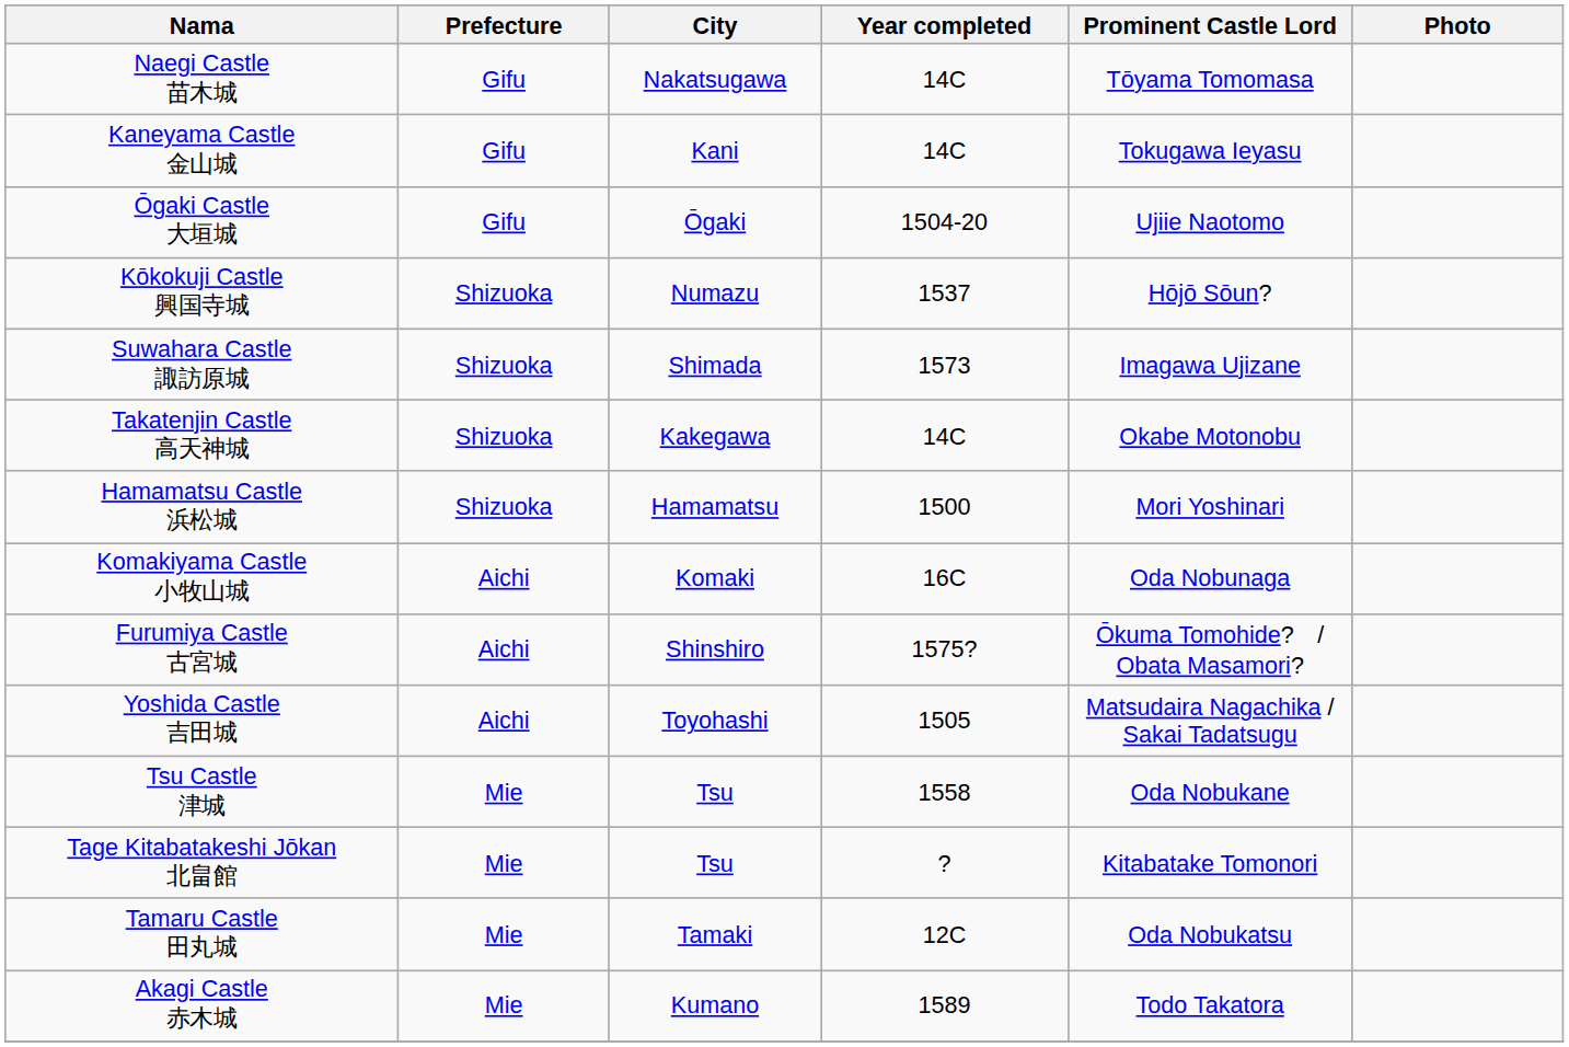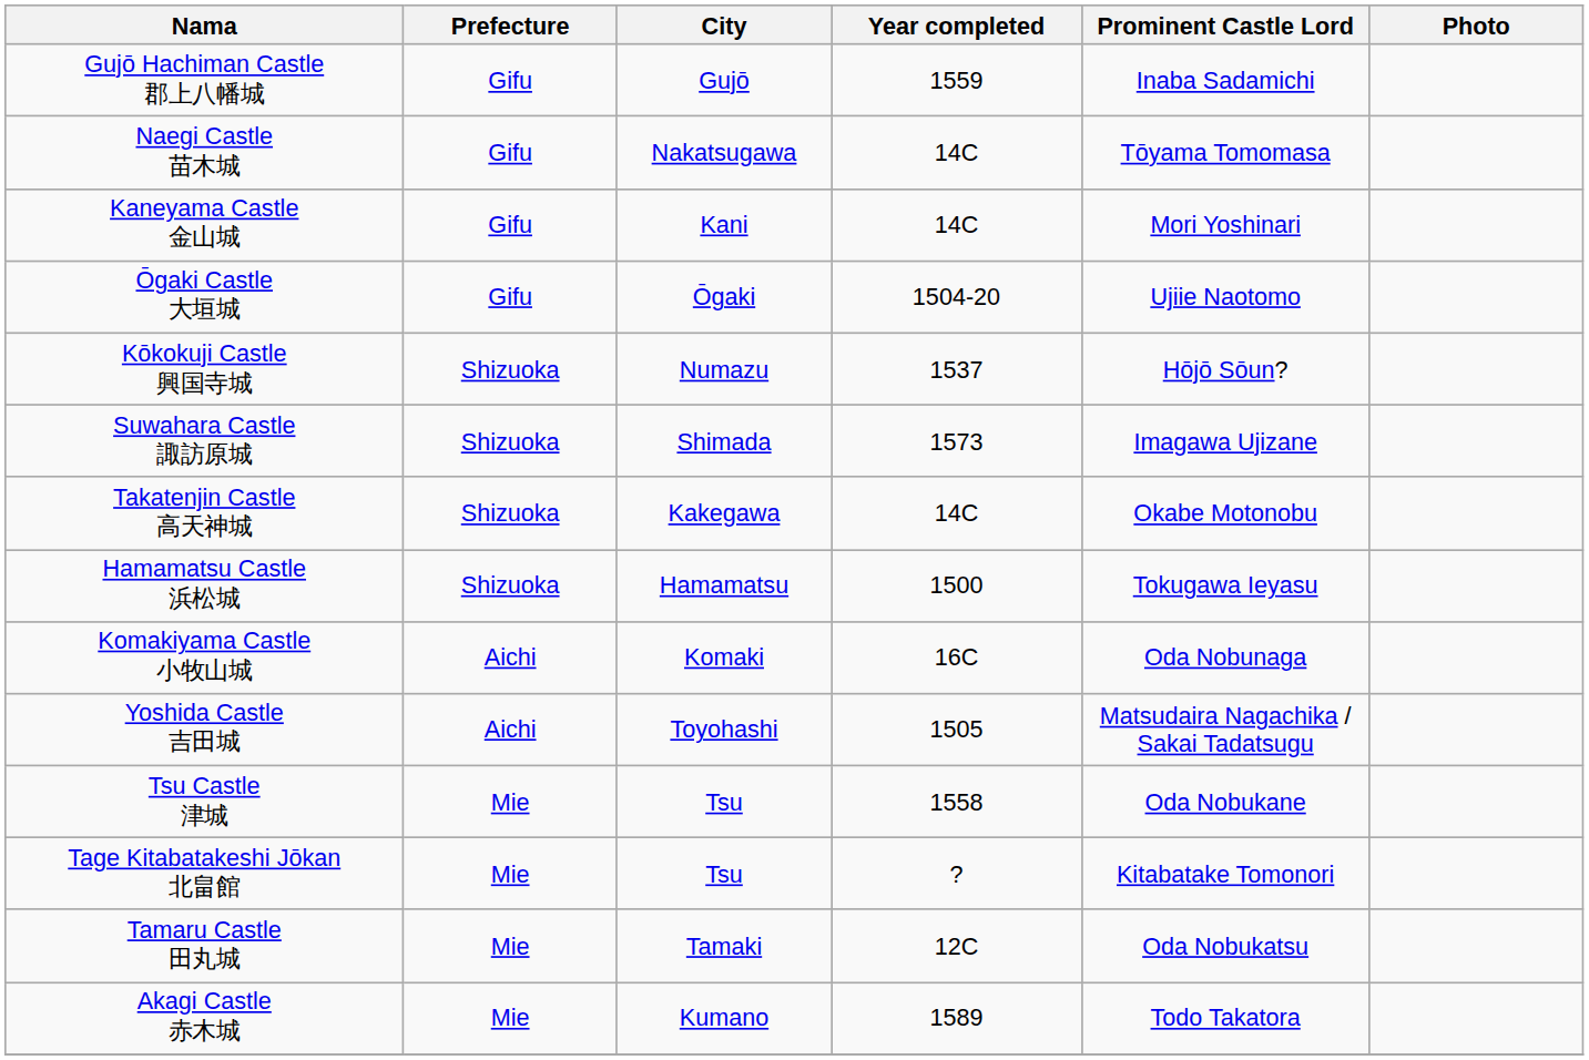+ row: Gujō Hachiman Castle 郡上八幡城 | Gifu | Gujō | 1559 | Inaba Sadamichi
Kaneyama Castle 金山城 | Prominent Castle Lord: Tokugawa Ieyasu -> Mori Yoshinari
Hamamatsu Castle 浜松城 | Prominent Castle Lord: Mori Yoshinari -> Tokugawa Ieyasu
- row: Furumiya Castle 古宮城 | Aichi | Shinshiro | 1575? | Ōkuma Tomohide? / Obata Masamori?
